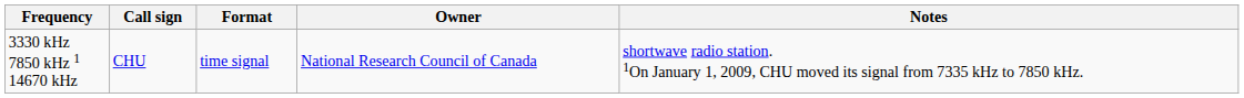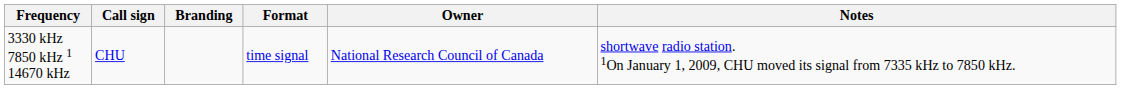+ column: Branding
